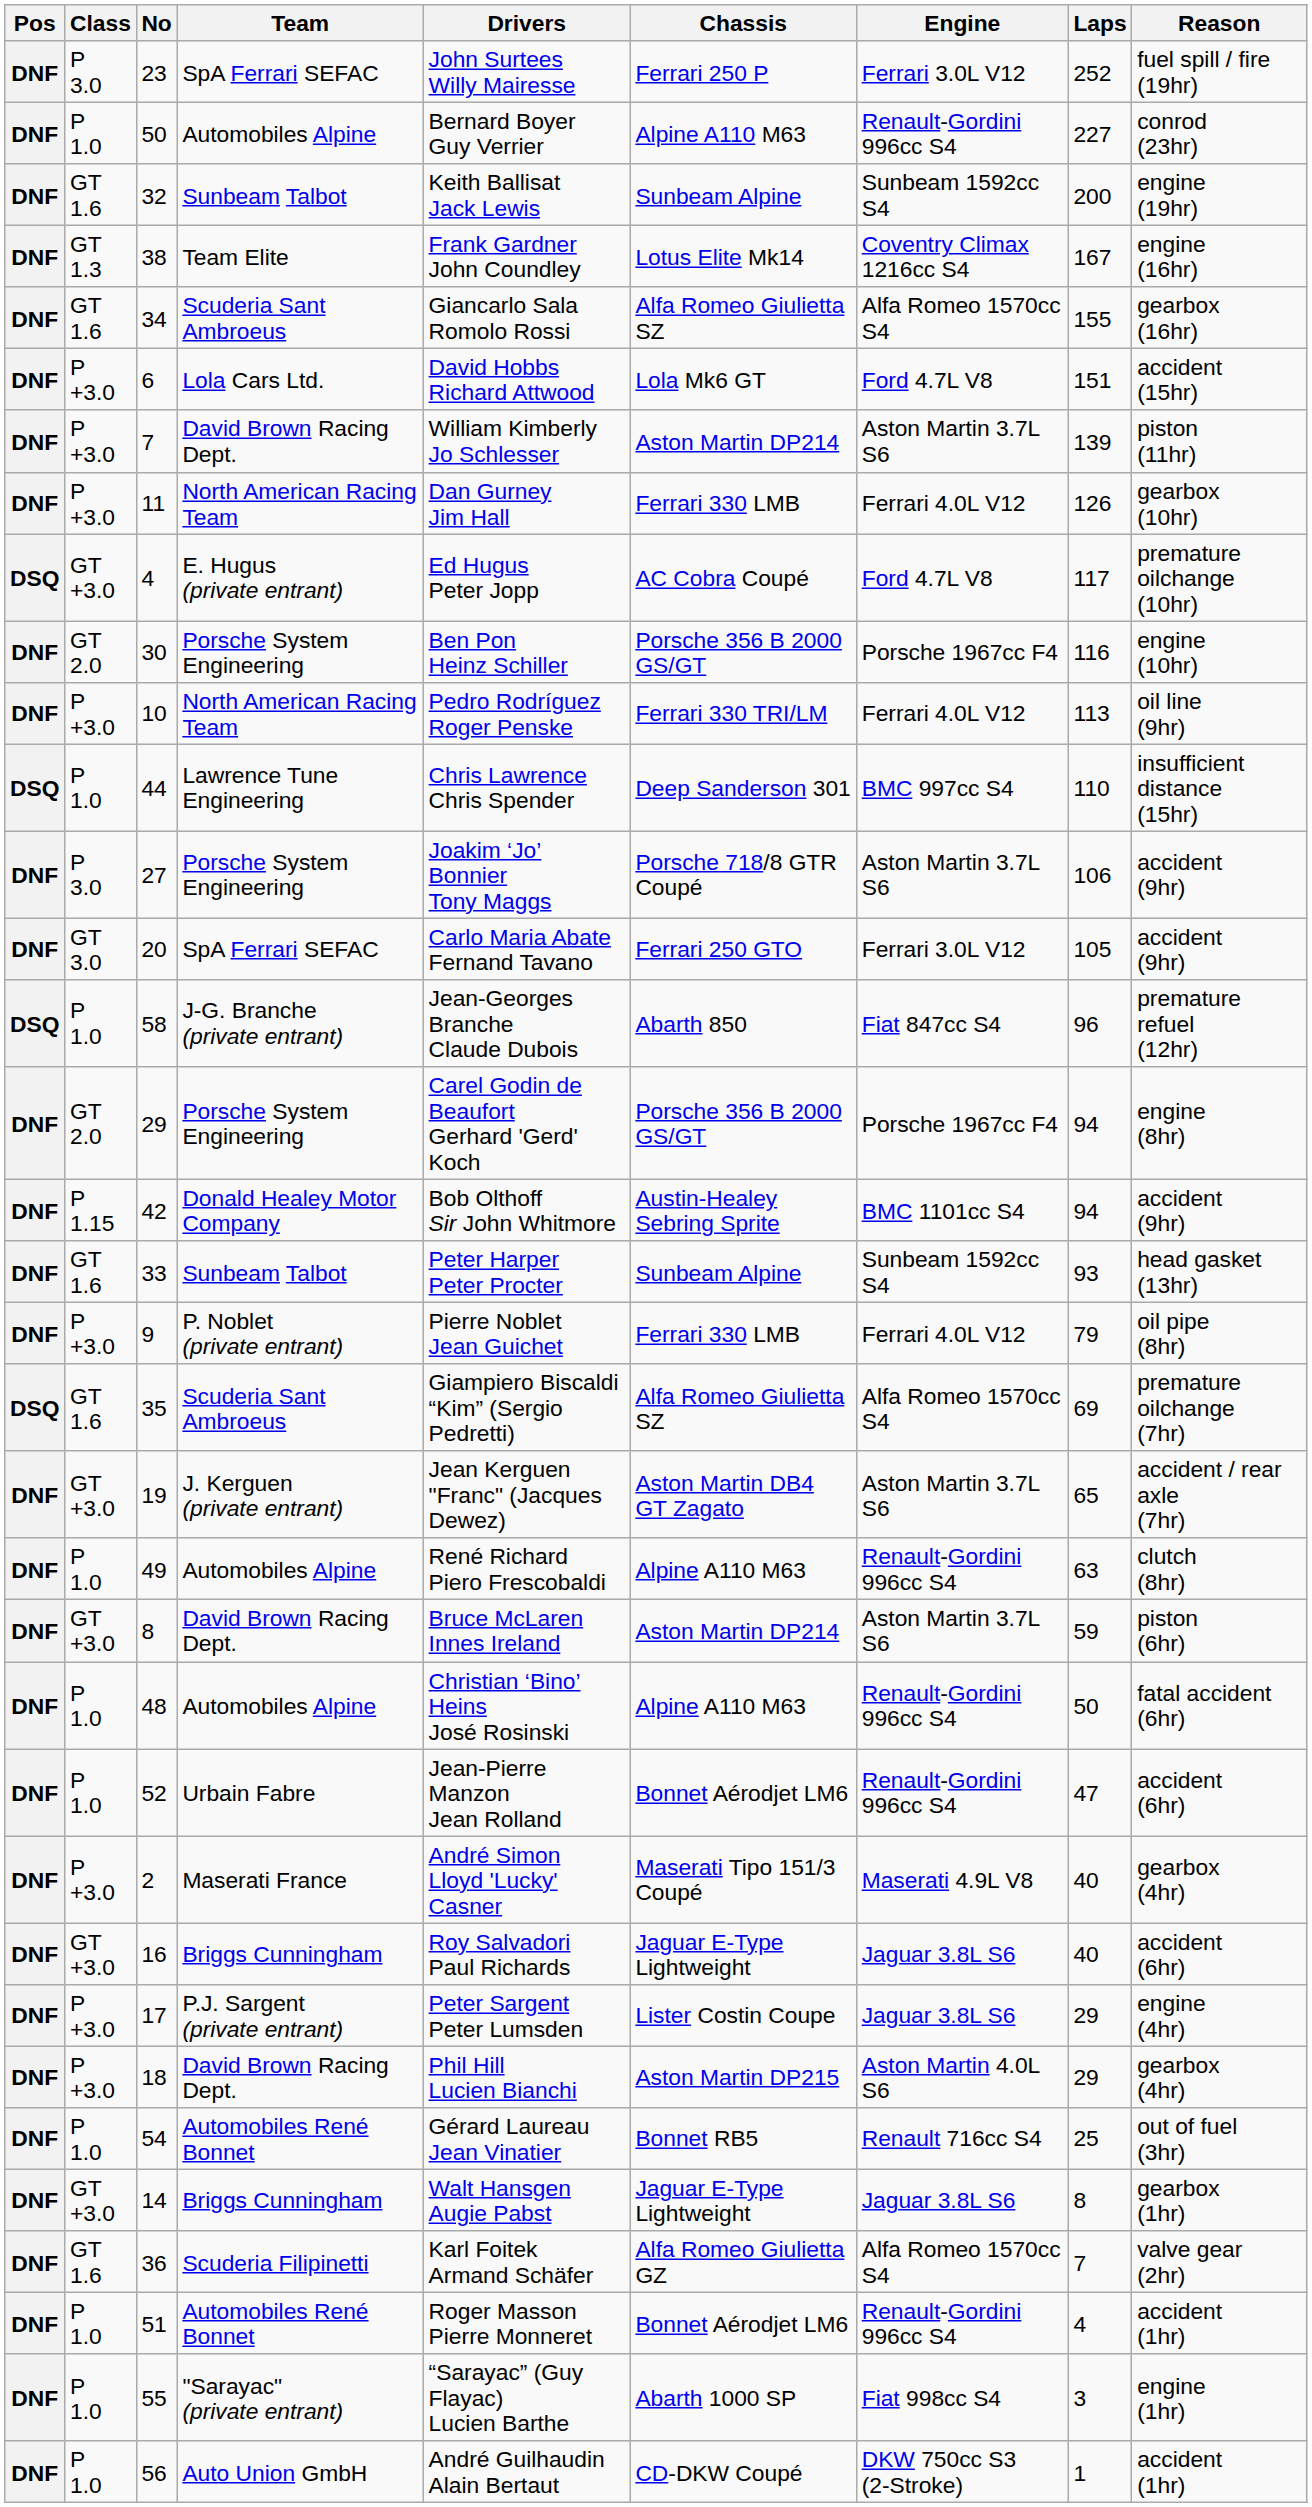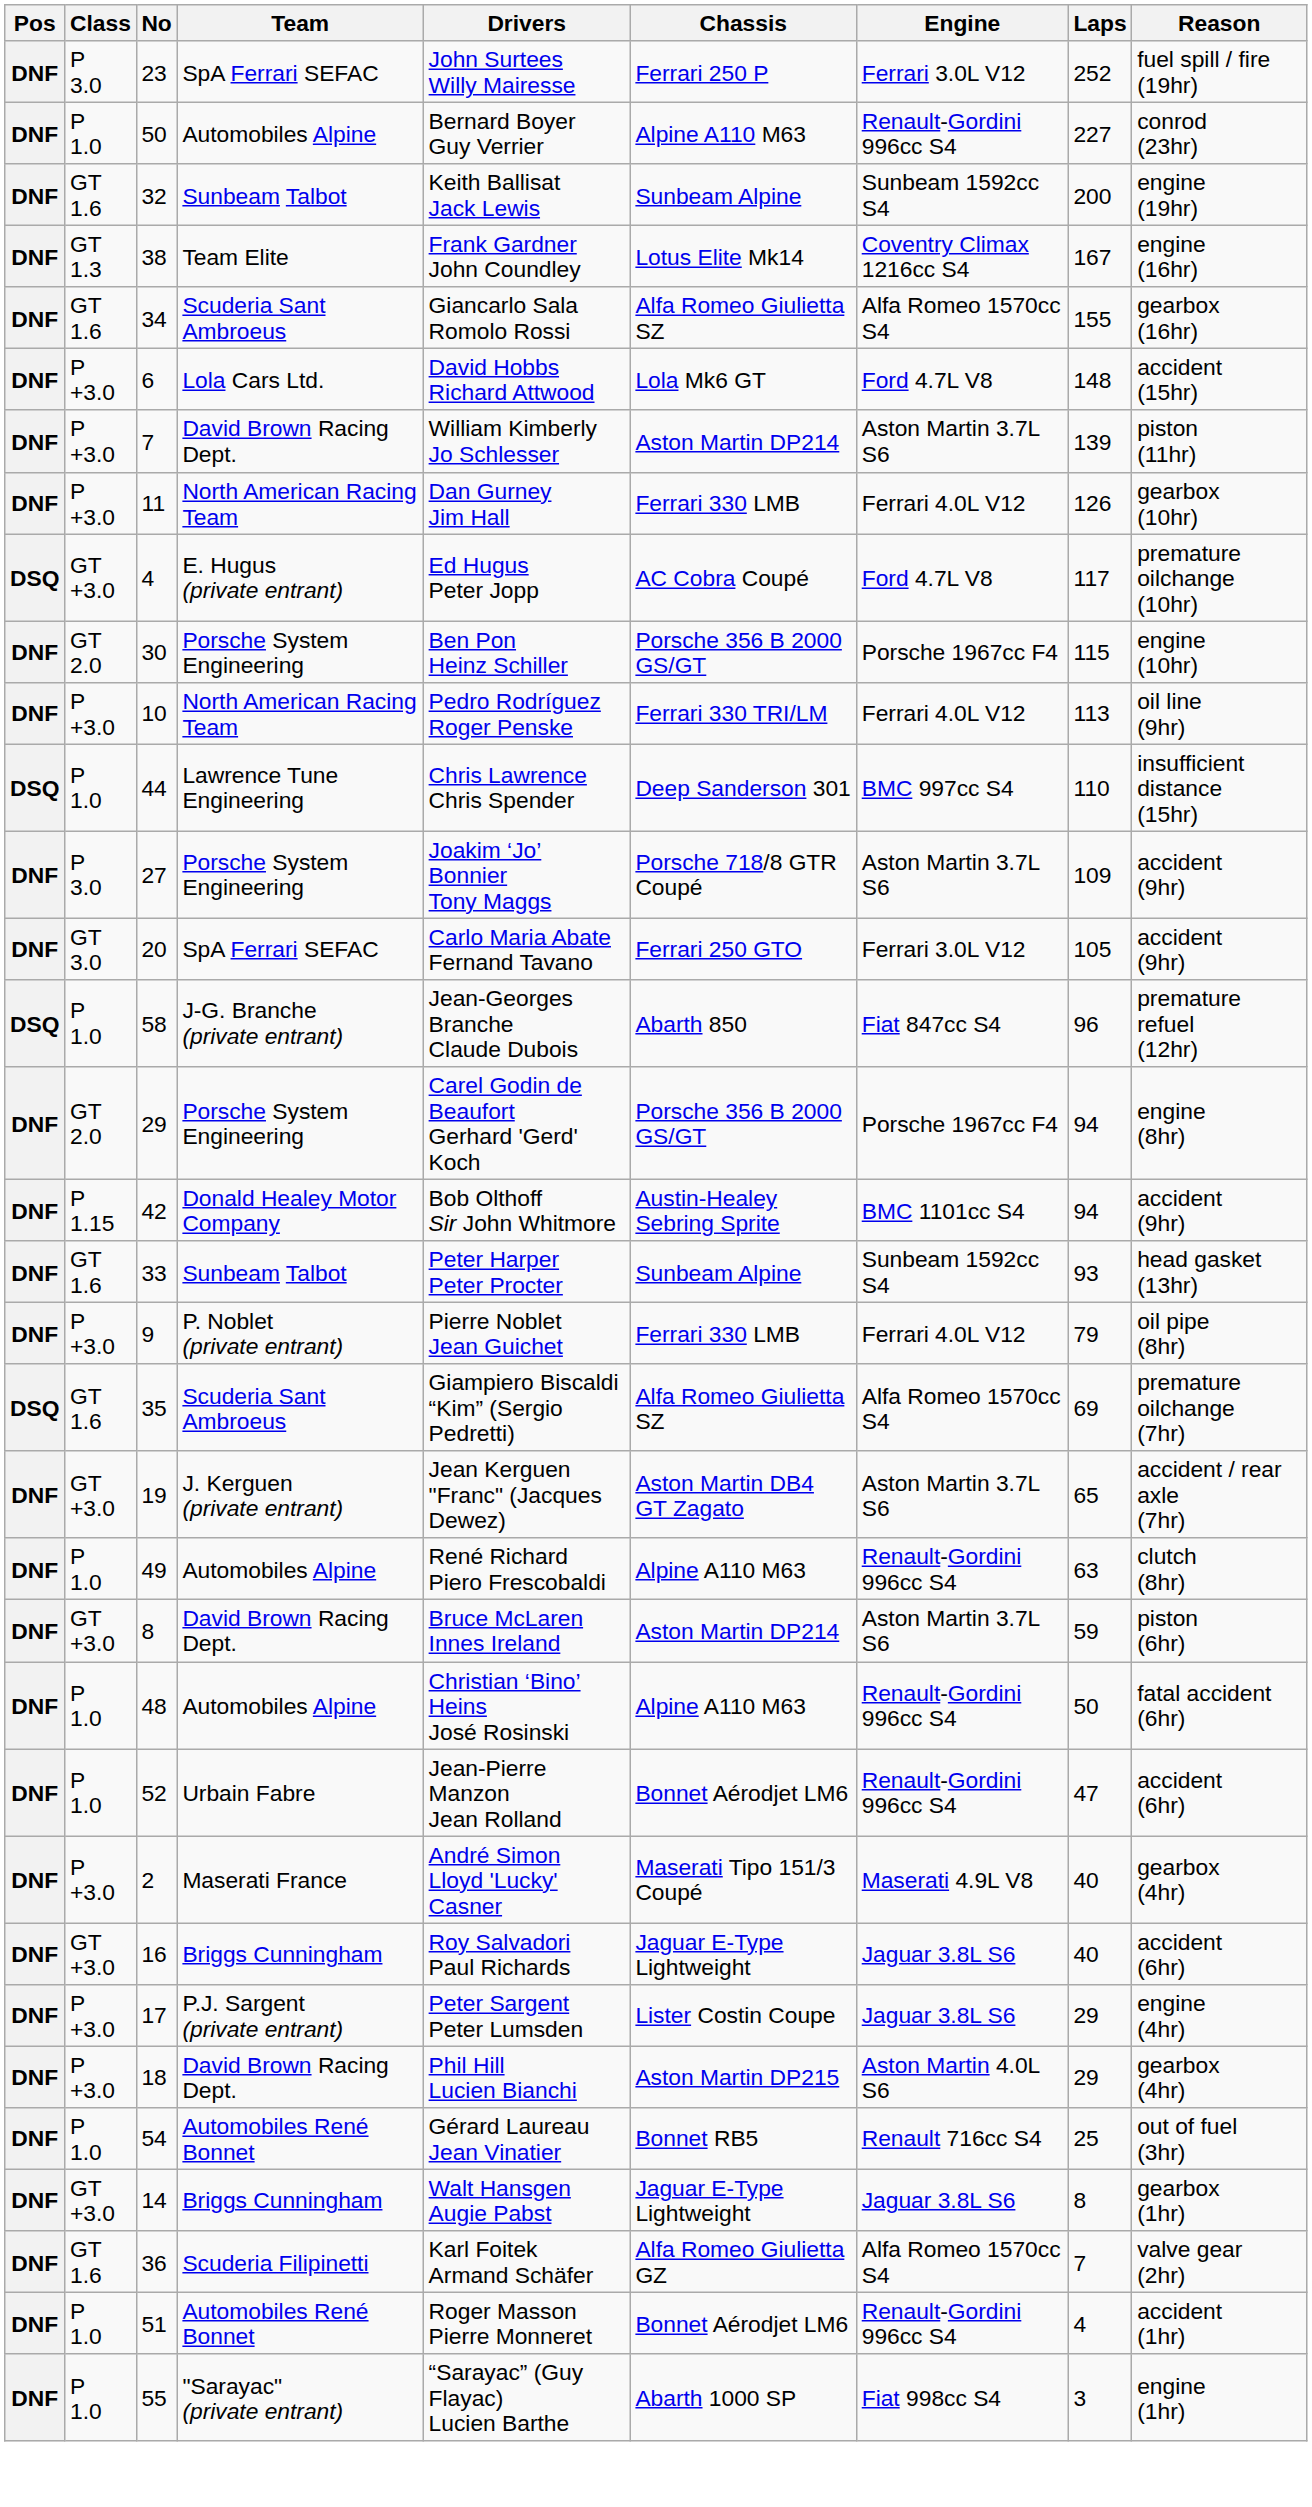6 | Laps: 151 -> 148
30 | Laps: 116 -> 115
27 | Laps: 106 -> 109
- row: DNF | P 1.0 | 56 | Auto Union GmbH | André Guilhaudin Alain Bertaut | CD-DKW Coupé | DKW 750cc S3 (2-Stroke) | 1 | accident (1hr)
